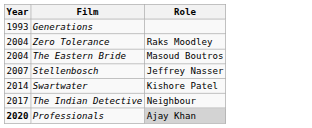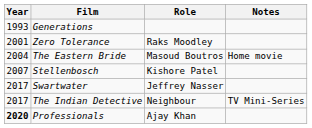+ column: Notes | Home movie | TV Mini-Series
Zero Tolerance | Year: 2004 -> 2001
Stellenbosch | Role: Jeffrey Nasser -> Kishore Patel
Swartwater | Year: 2014 -> 2017
Swartwater | Role: Kishore Patel -> Jeffrey Nasser
Professionals | Role: lightgrey background -> no background
